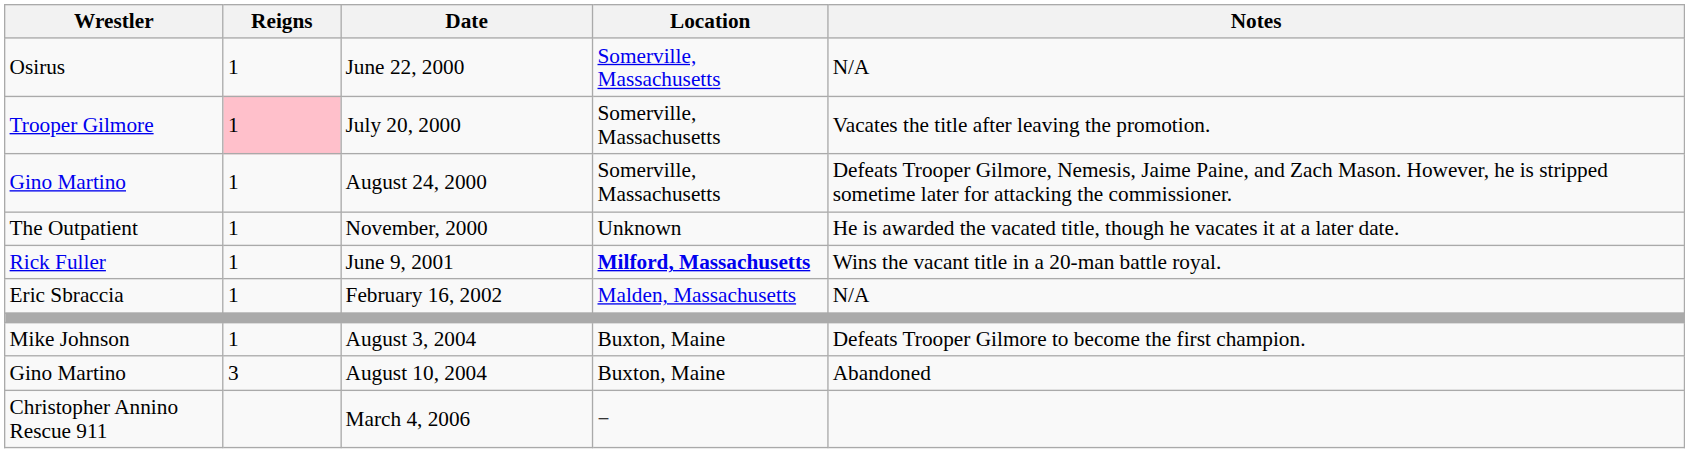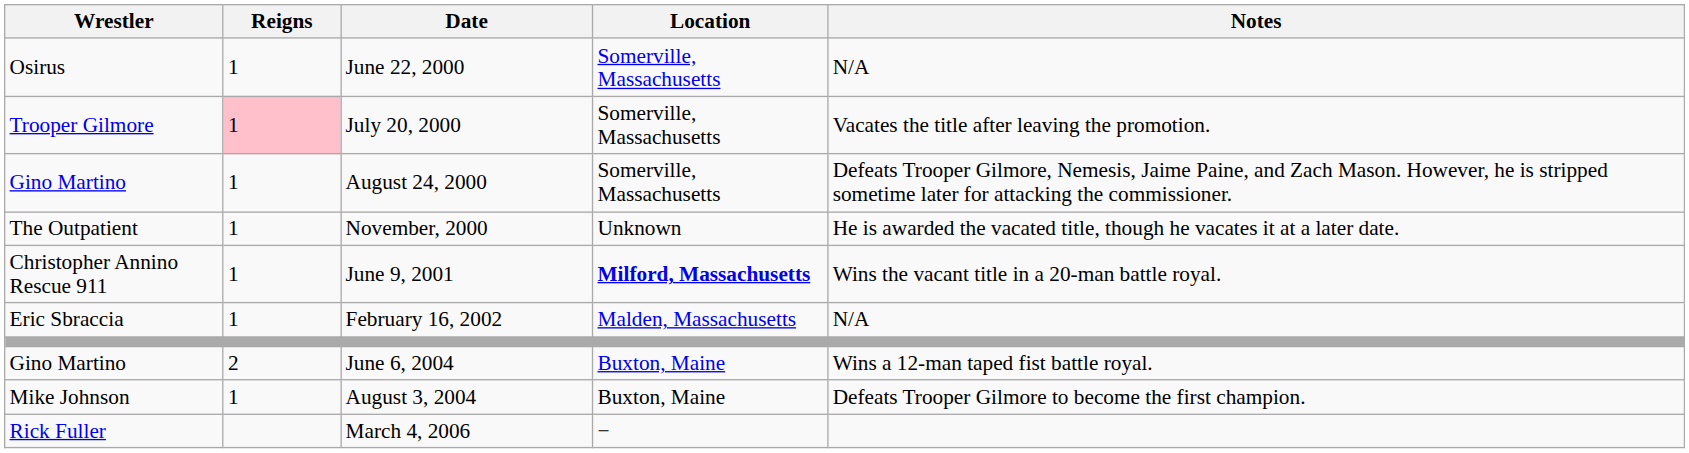June 9, 2001 | Wrestler: Rick Fuller -> Christopher Annino Rescue 911
+ row: Gino Martino | 2 | June 6, 2004 | Buxton, Maine | Wins a 12-man taped fist battle royal.
- row: Gino Martino | 3 | August 10, 2004 | Buxton, Maine | Abandoned
March 4, 2006 | Wrestler: Christopher Annino Rescue 911 -> Rick Fuller
